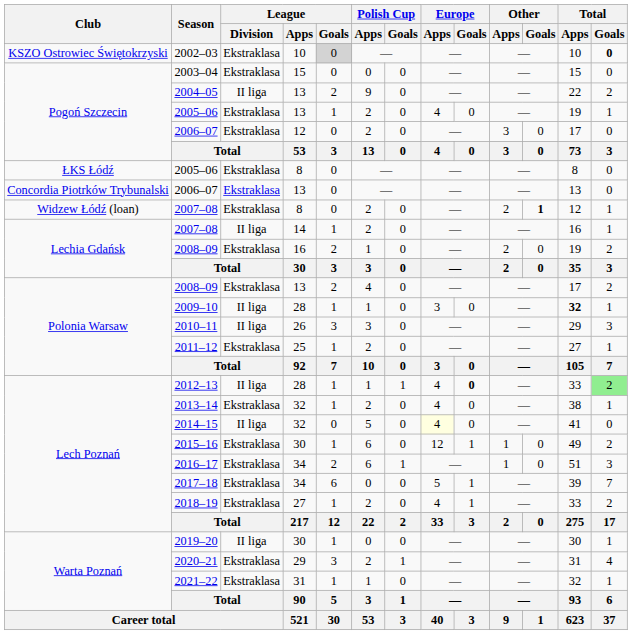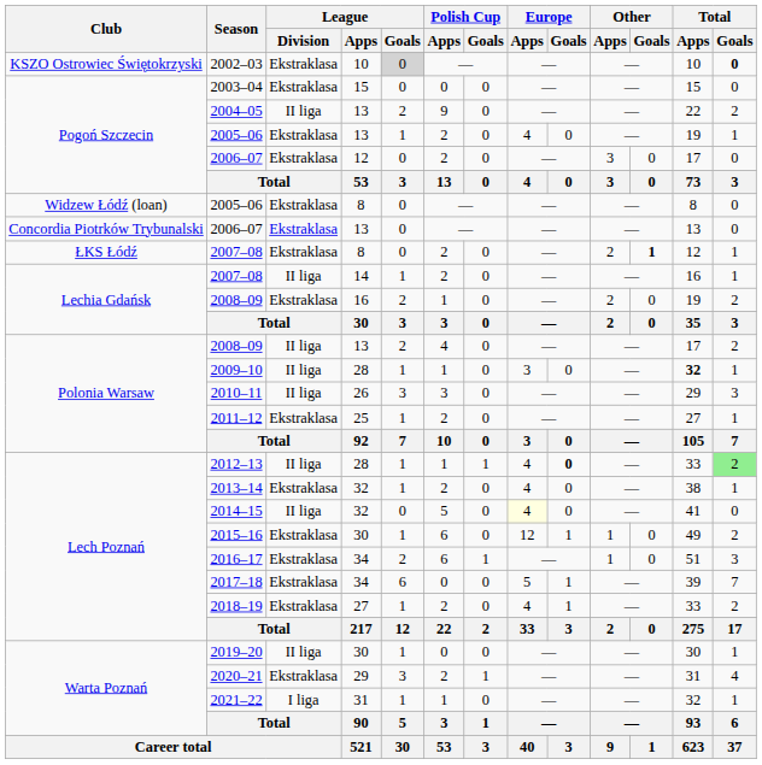2005–06 / 8 | Club: ŁKS Łódź -> Widzew Łódź (loan)
2007–08 / 8 | Club: Widzew Łódź (loan) -> ŁKS Łódź
2008–09 / 13 | League / Division: Ekstraklasa -> II liga
2021–22 | League / Division: Ekstraklasa -> I liga
